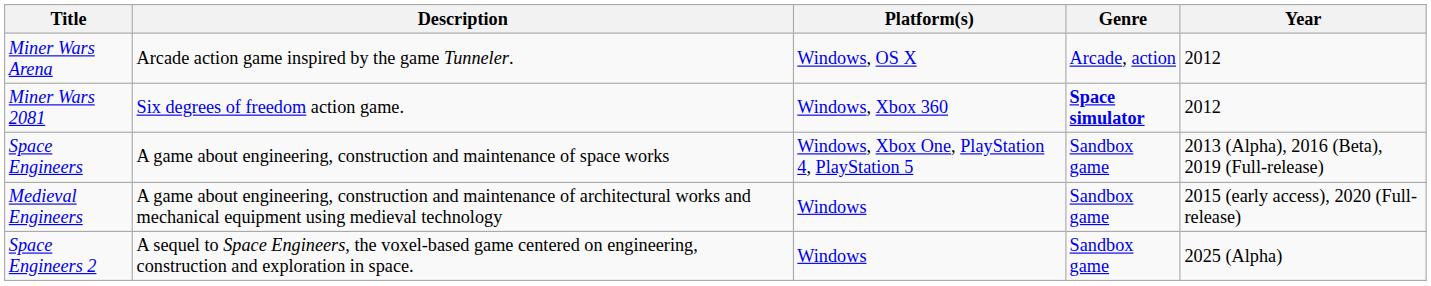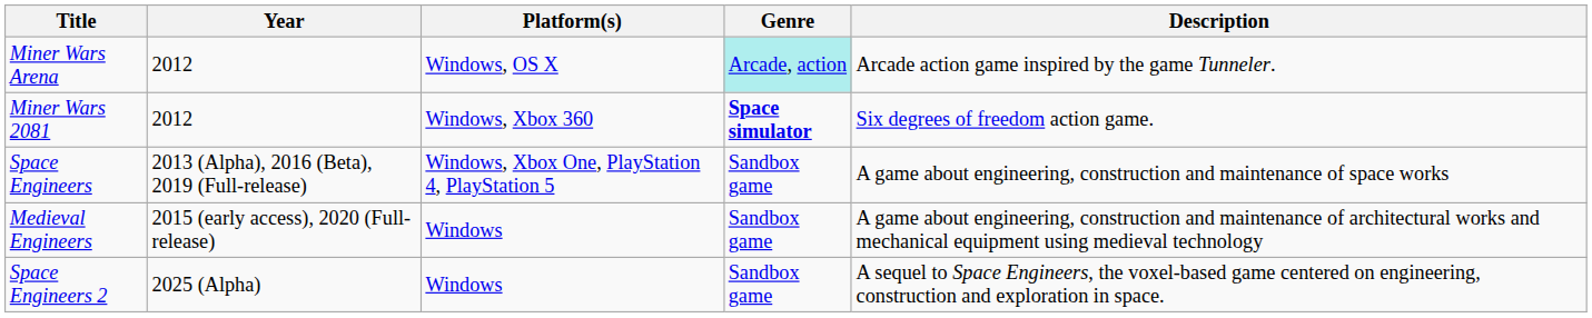columns swapped: Year <-> Description
Miner Wars Arena | Genre: no background -> paleturquoise background
